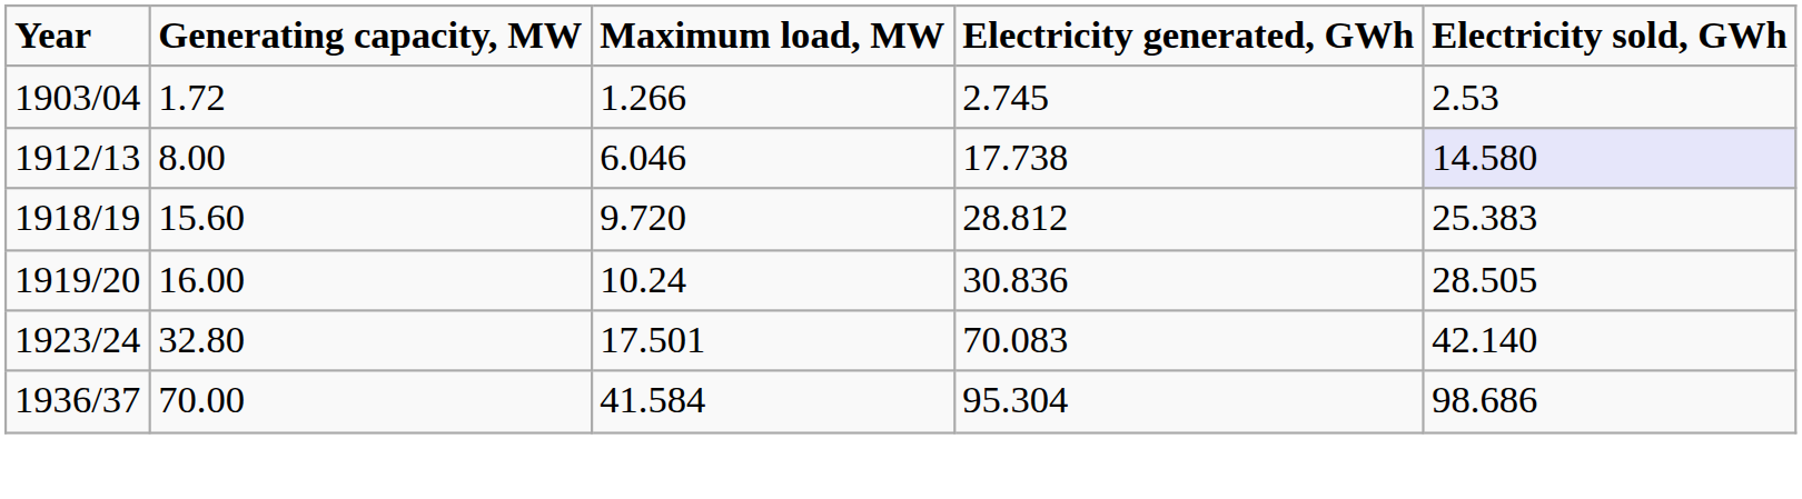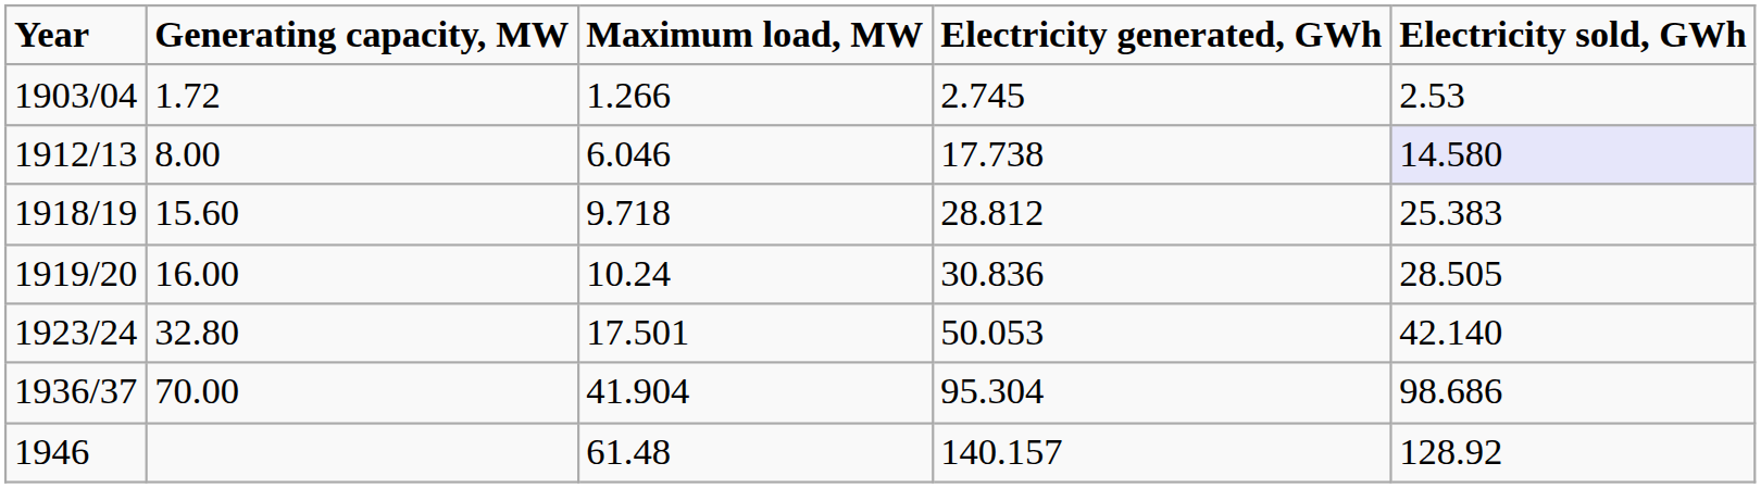1918/19 | Maximum load, MW: 9.720 -> 9.718
1923/24 | Electricity generated, GWh: 70.083 -> 50.053
1936/37 | Maximum load, MW: 41.584 -> 41.904
+ row: 1946 | 61.48 | 140.157 | 128.92
